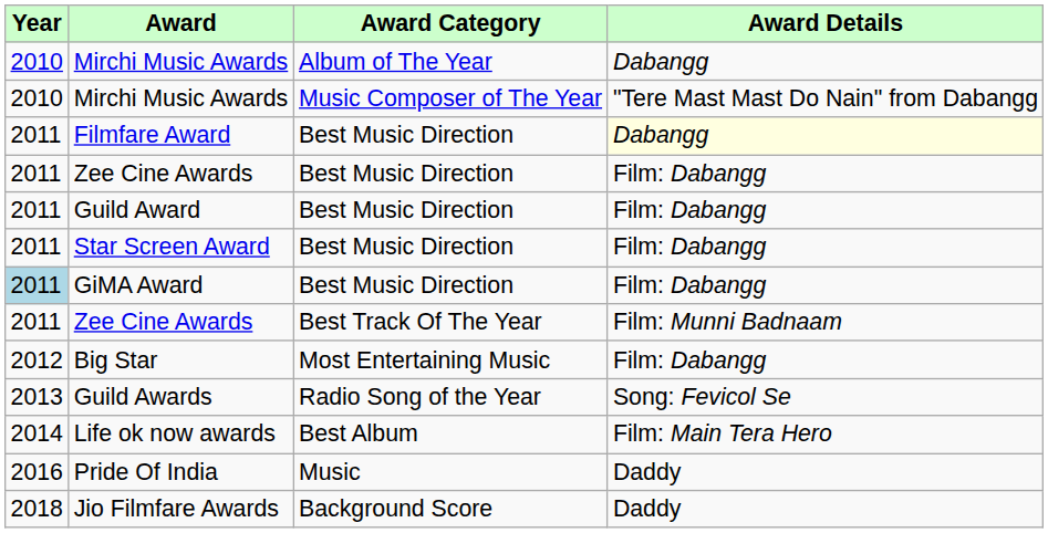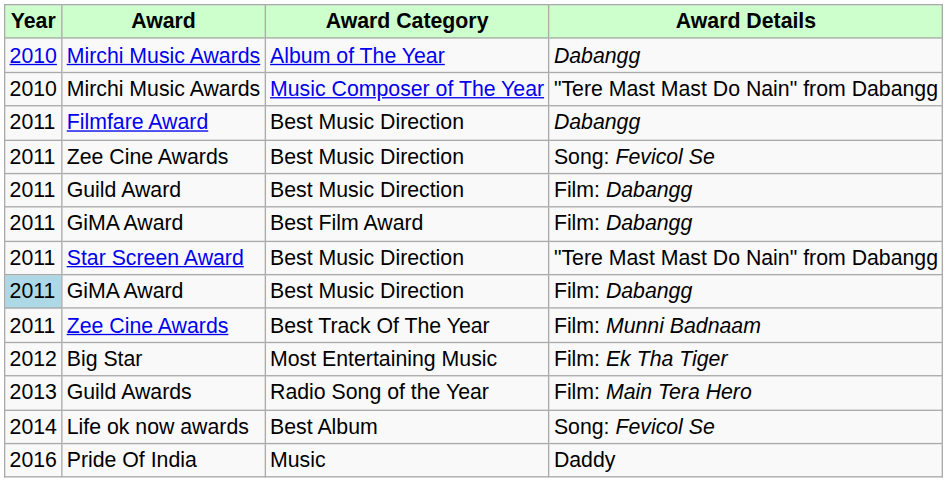Filmfare Award | Award Details: lightyellow background -> no background
Zee Cine Awards / Best Music Direction | Award Details: Film: Dabangg -> Song: Fevicol Se
+ row: 2011 | GiMA Award | Best Film Award | Film: Dabangg
Star Screen Award | Award Details: Film: Dabangg -> "Tere Mast Mast Do Nain" from Dabangg
Big Star | Award Details: Film: Dabangg -> Film: Ek Tha Tiger
Guild Awards | Award Details: Song: Fevicol Se -> Film: Main Tera Hero
Life ok now awards | Award Details: Film: Main Tera Hero -> Song: Fevicol Se
- row: 2018 | Jio Filmfare Awards | Background Score | Daddy
